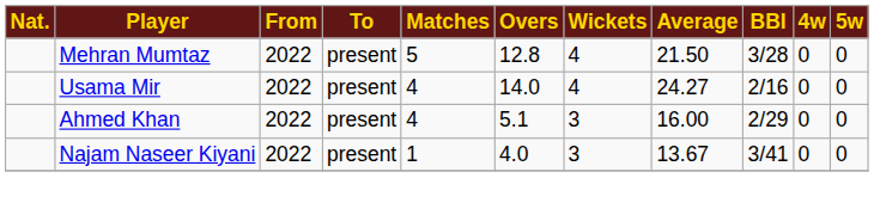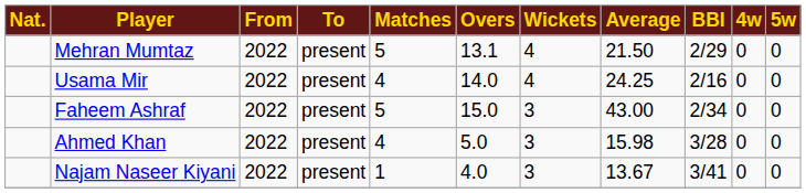Mehran Mumtaz | Overs: 12.8 -> 13.1
Mehran Mumtaz | BBI: 3/28 -> 2/29
Usama Mir | Average: 24.27 -> 24.25
+ row: Faheem Ashraf | 2022 | present | 5 | 15.0 | 3 | 43.00 | 2/34 | 0 | 0
Ahmed Khan | Overs: 5.1 -> 5.0
Ahmed Khan | Average: 16.00 -> 15.98
Ahmed Khan | BBI: 2/29 -> 3/28
